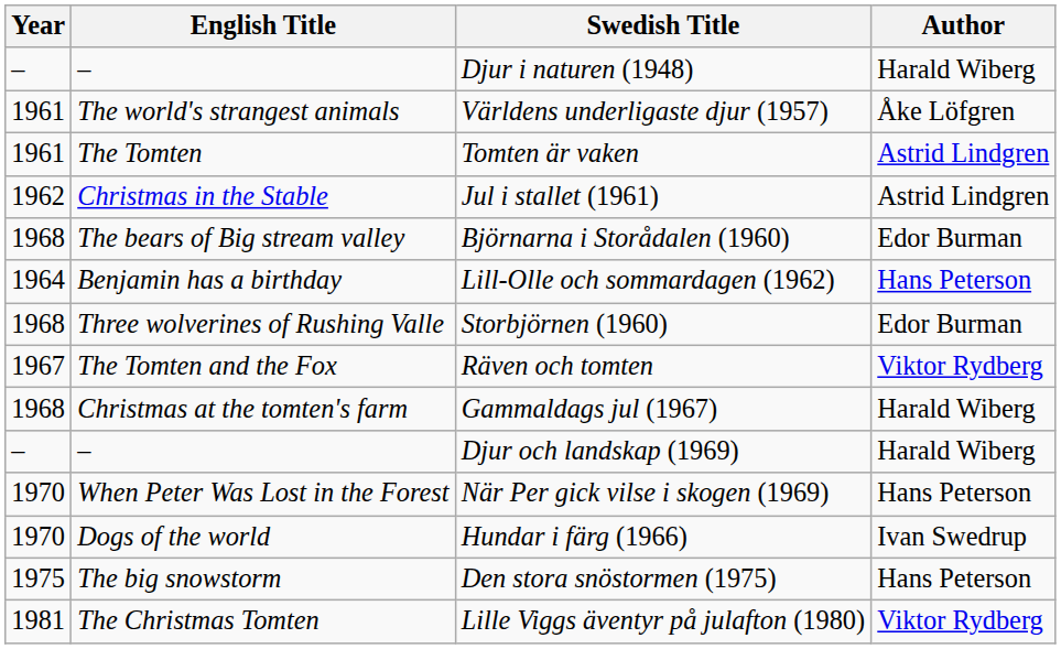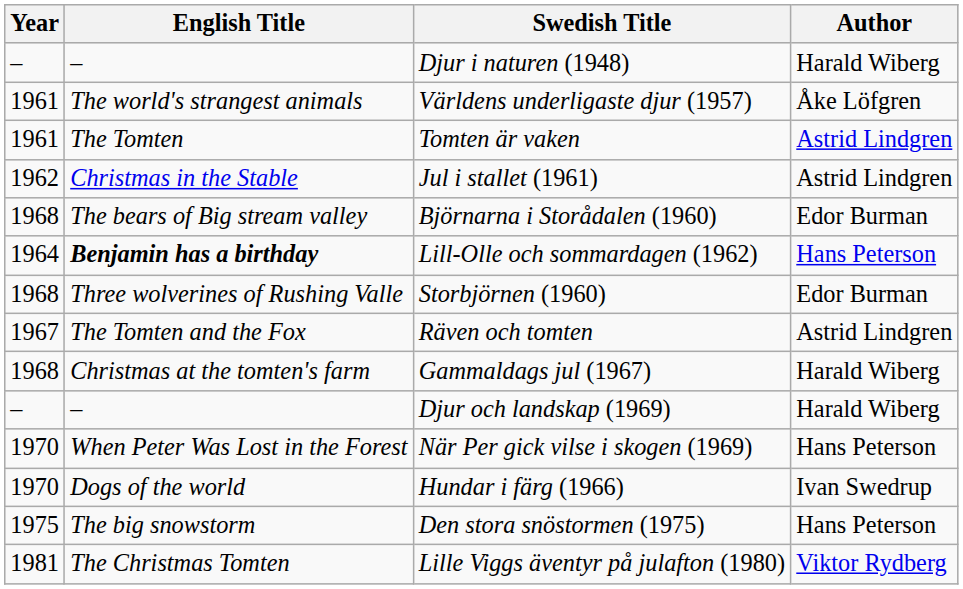Lill-Olle och sommardagen (1962) | English Title: normal -> bold
Räven och tomten | Author: Viktor Rydberg -> Astrid Lindgren
